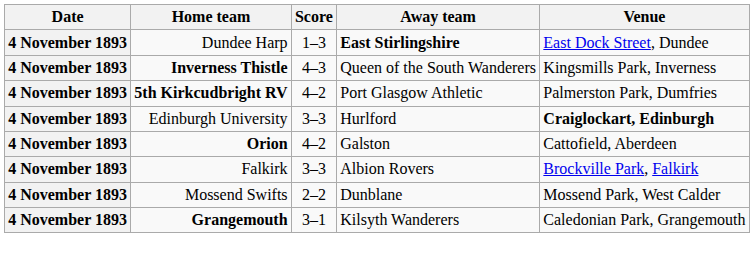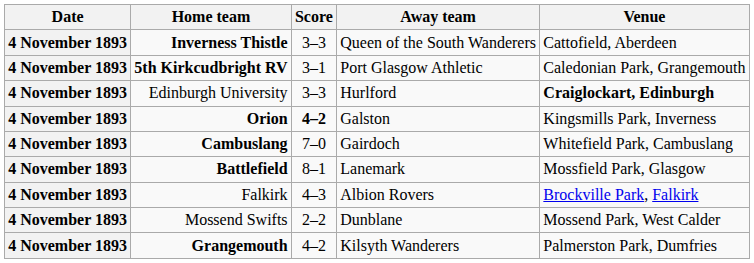- row: 4 November 1893 | Dundee Harp | 1–3 | East Stirlingshire | East Dock Street, Dundee
Inverness Thistle | Score: 4–3 -> 3–3
Inverness Thistle | Venue: Kingsmills Park, Inverness -> Cattofield, Aberdeen
5th Kirkcudbright RV | Score: 4–2 -> 3–1
5th Kirkcudbright RV | Venue: Palmerston Park, Dumfries -> Caledonian Park, Grangemouth
Orion | Score: normal -> bold
Orion | Venue: Cattofield, Aberdeen -> Kingsmills Park, Inverness
+ row: 4 November 1893 | Cambuslang | 7–0 | Gairdoch | Whitefield Park, Cambuslang
+ row: 4 November 1893 | Battlefield | 8–1 | Lanemark | Mossfield Park, Glasgow
Falkirk | Score: 3–3 -> 4–3
Grangemouth | Score: 3–1 -> 4–2
Grangemouth | Venue: Caledonian Park, Grangemouth -> Palmerston Park, Dumfries
